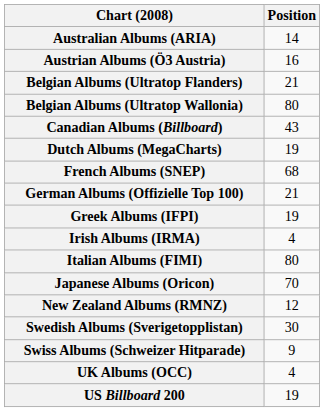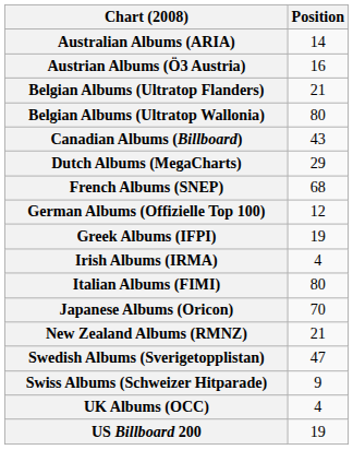Dutch Albums (MegaCharts) | Position: 19 -> 29
German Albums (Offizielle Top 100) | Position: 21 -> 12
New Zealand Albums (RMNZ) | Position: 12 -> 21
Swedish Albums (Sverigetopplistan) | Position: 30 -> 47
